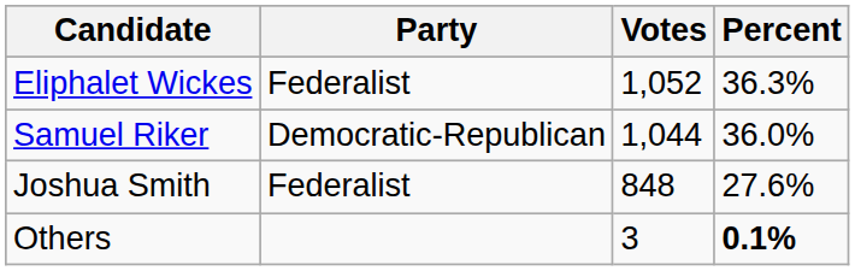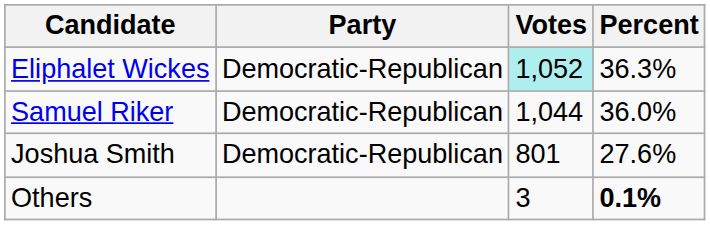Eliphalet Wickes | Party: Federalist -> Democratic-Republican
Eliphalet Wickes | Votes: no background -> paleturquoise background
Joshua Smith | Party: Federalist -> Democratic-Republican
Joshua Smith | Votes: 848 -> 801
